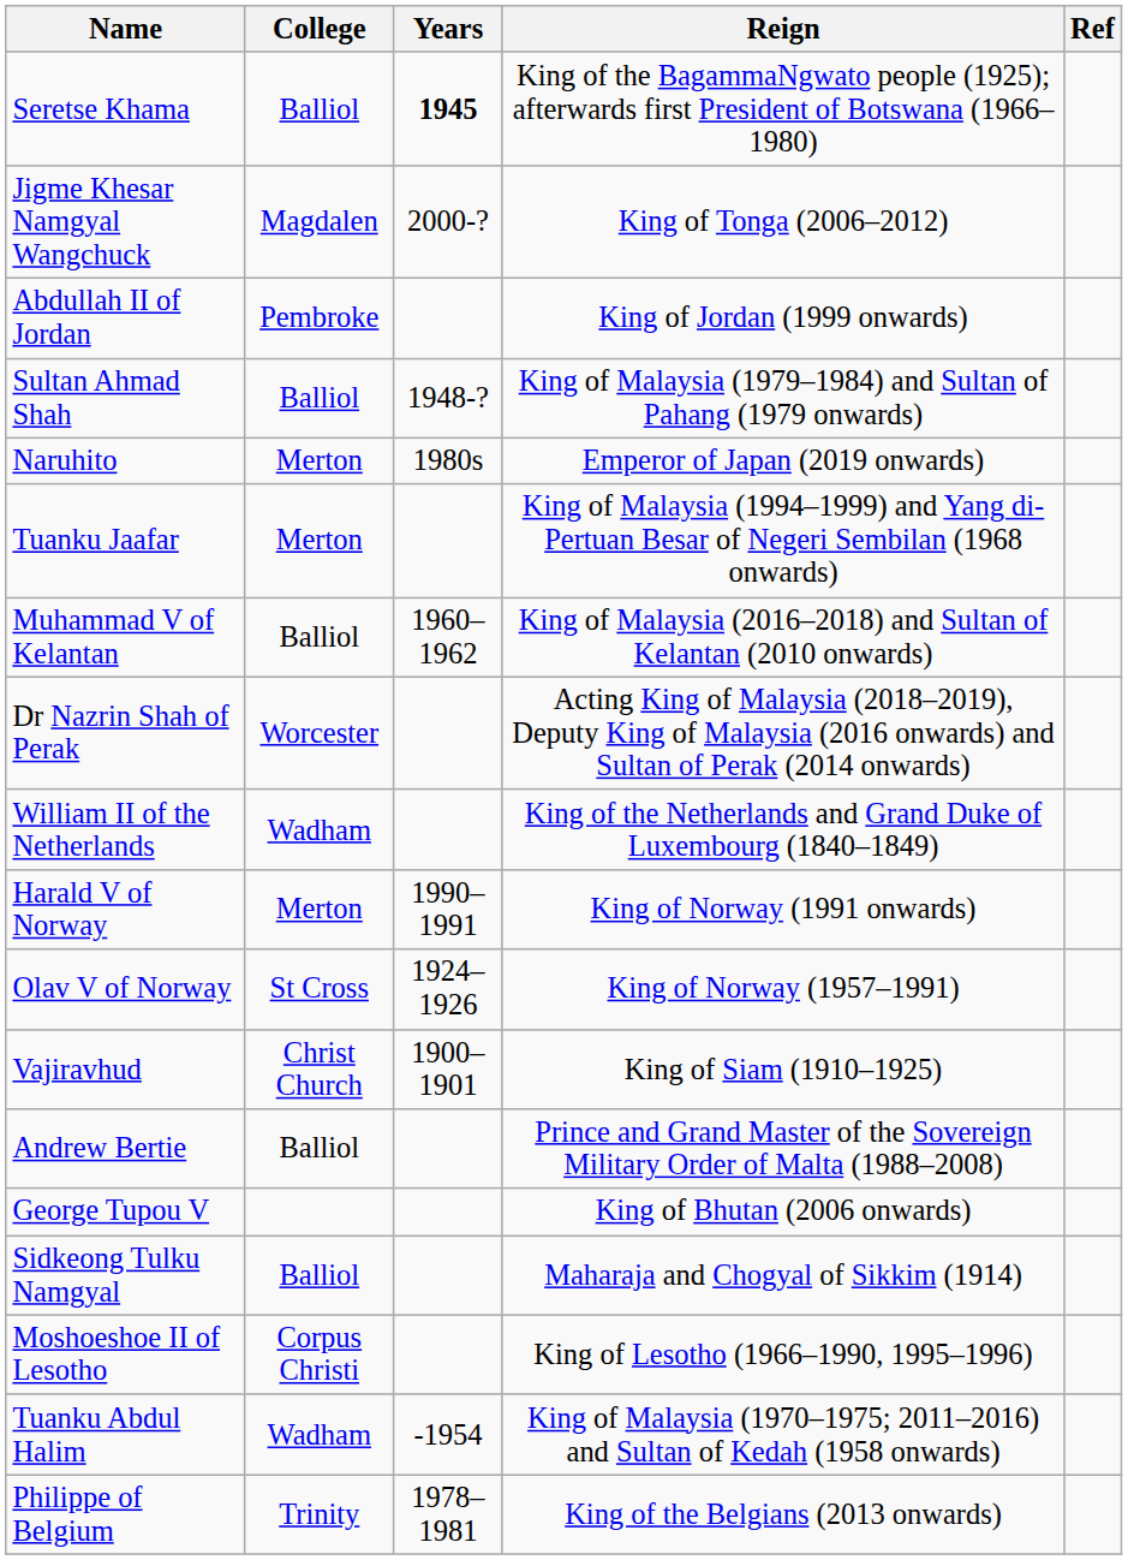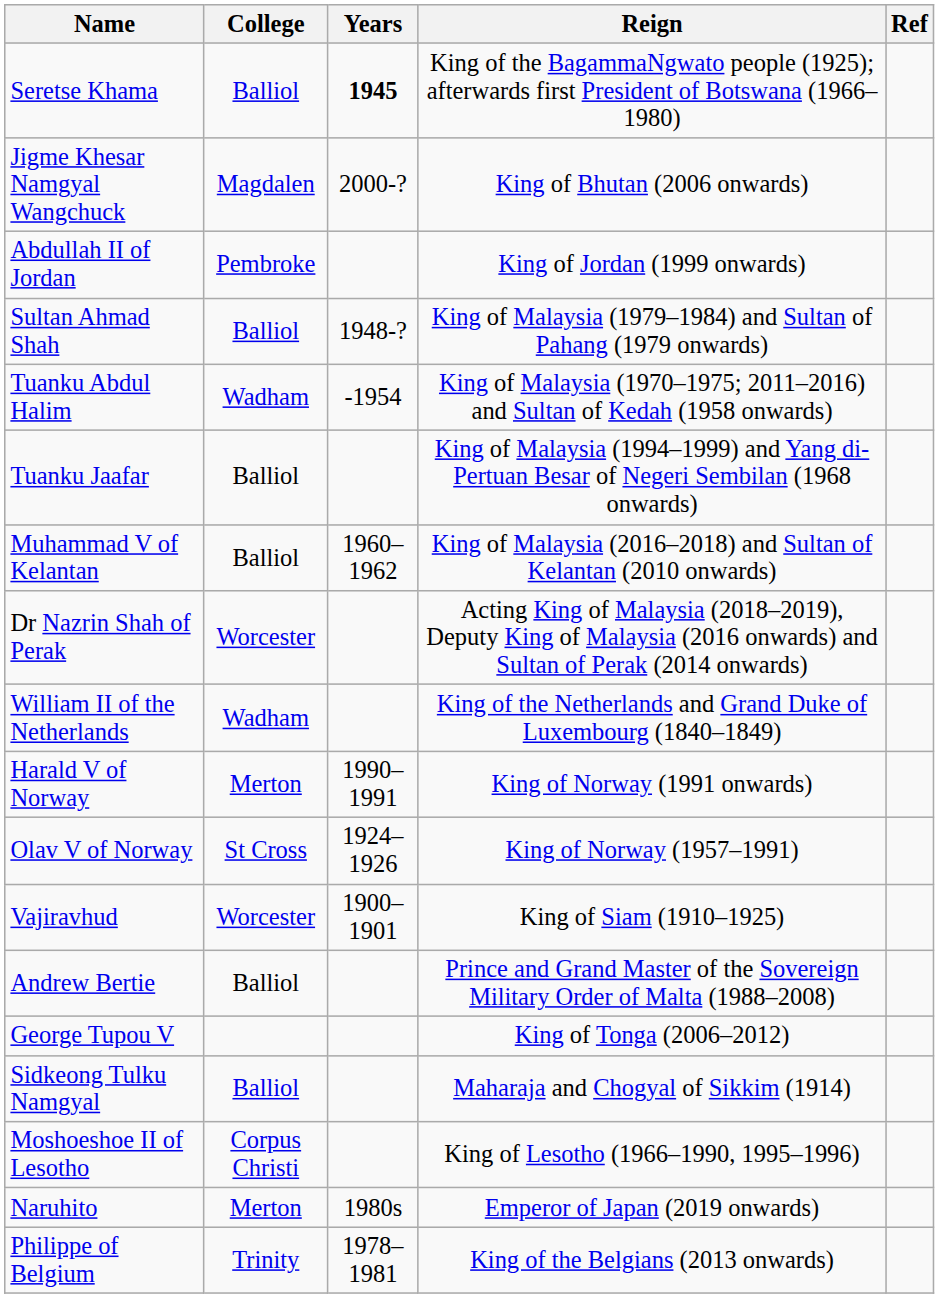Jigme Khesar Namgyal Wangchuck | Reign: King of Tonga (2006–2012) -> King of Bhutan (2006 onwards)
rows swapped: Tuanku Abdul Halim <-> Naruhito
Tuanku Jaafar | College: Merton -> Balliol
Vajiravhud | College: Christ Church -> Worcester
George Tupou V | Reign: King of Bhutan (2006 onwards) -> King of Tonga (2006–2012)
